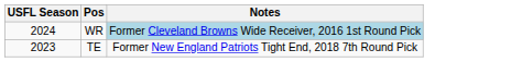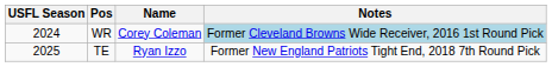+ column: Name | Corey Coleman | Ryan Izzo
TE | USFL Season: 2023 -> 2025
